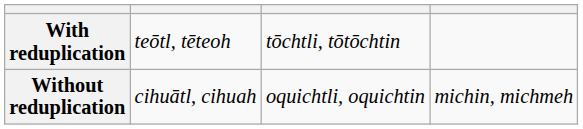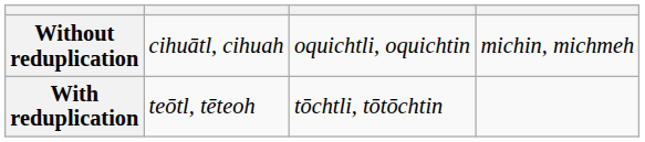rows swapped: With reduplication <-> Without reduplication
